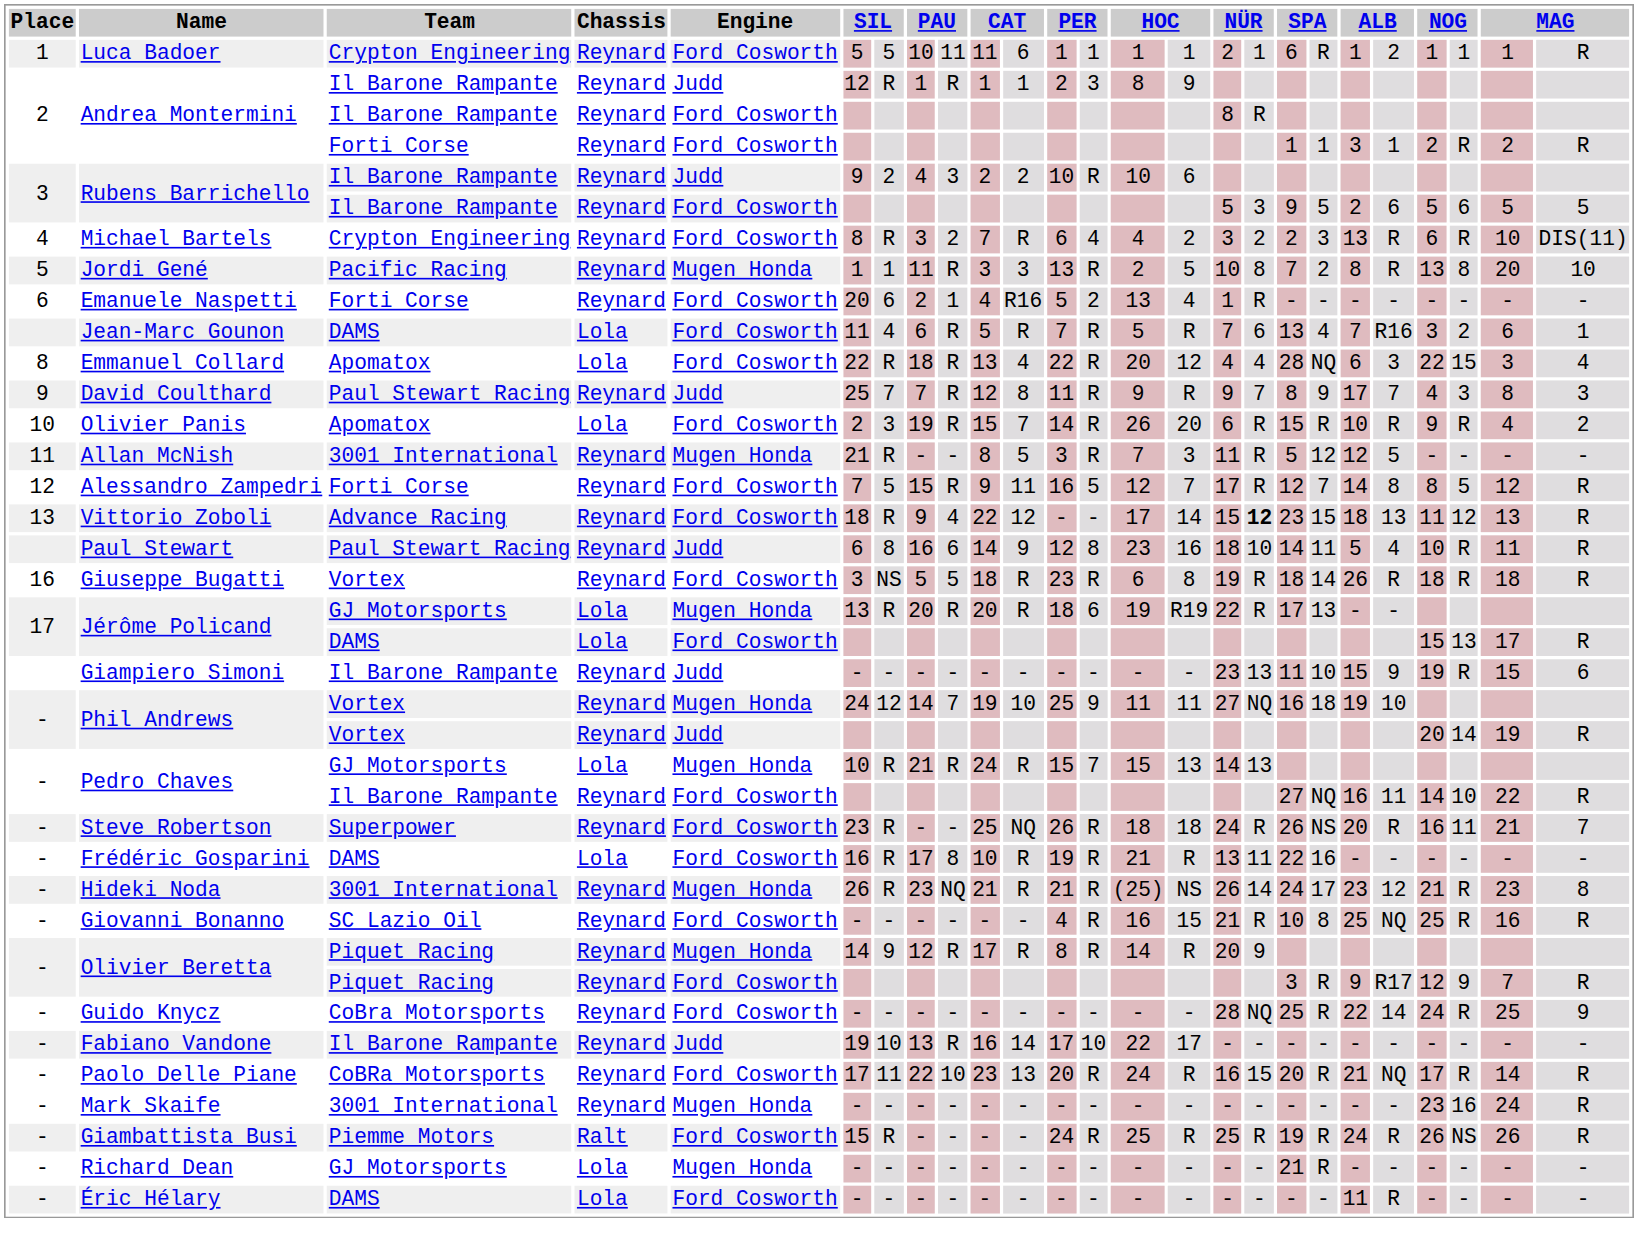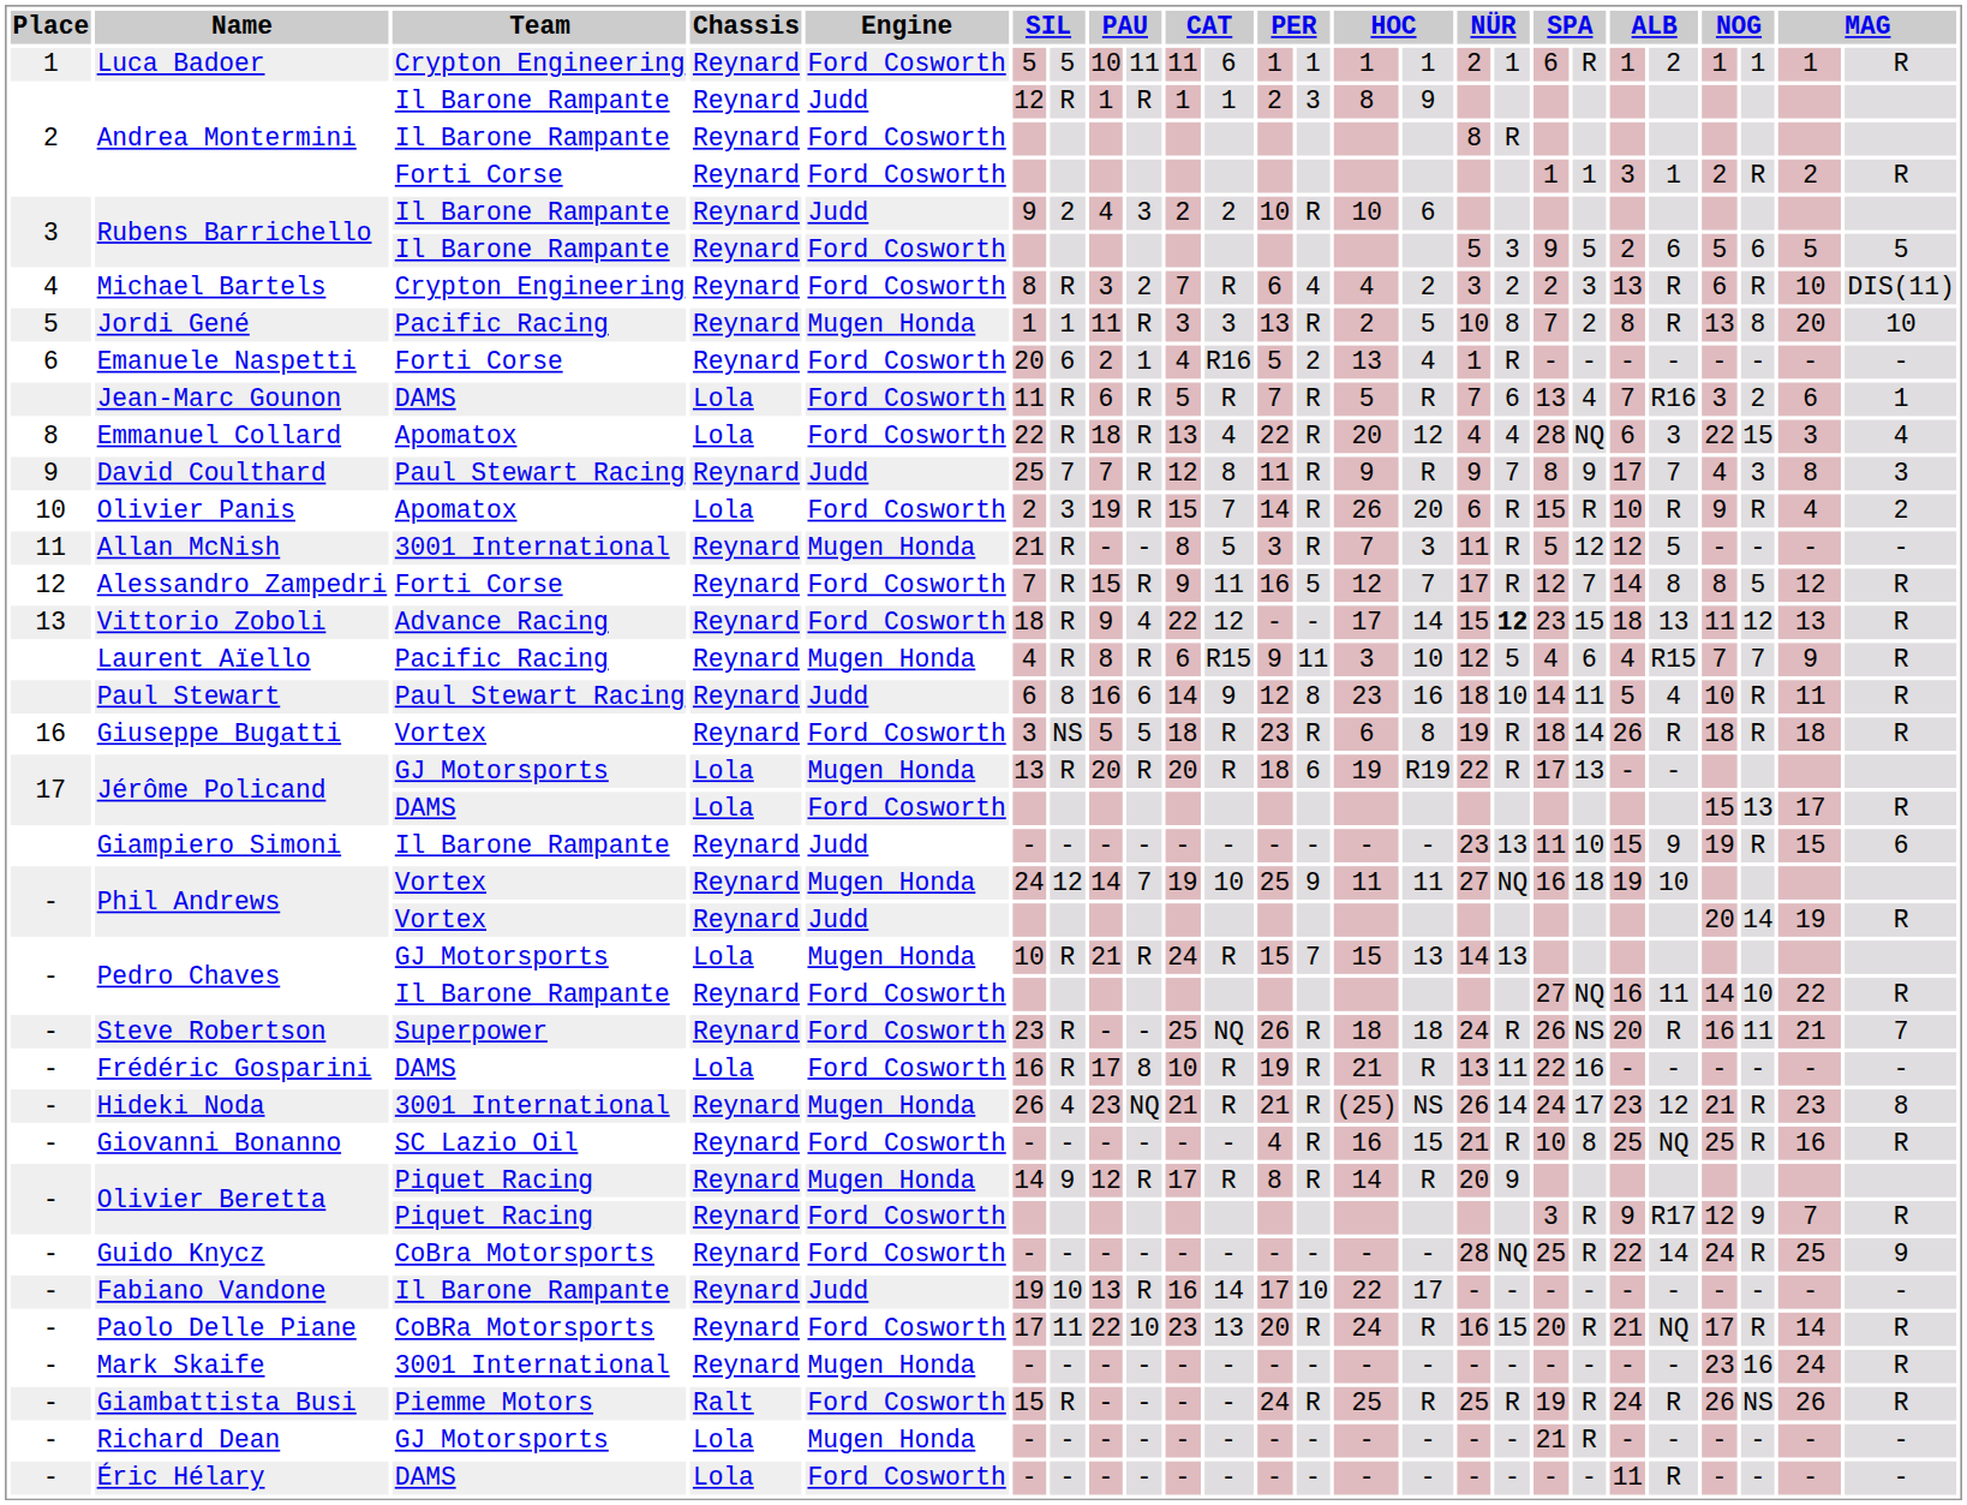Jean-Marc Gounon | column 7: 4 -> R
Alessandro Zampedri | column 7: 5 -> R
+ row: Laurent Aïello | Pacific Racing | Reynard | Mugen Honda | 4 | R | 8 | R | 6 | R15 | 9 | 11 | 3 | 10 | 12 | 5 | 4 | 6 | 4 | R15 | 7 | 7 | 9 | R
Hideki Noda | column 7: R -> 4
